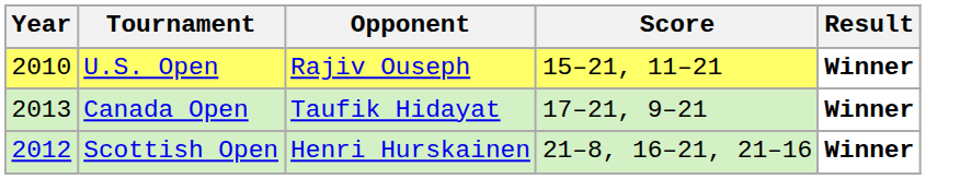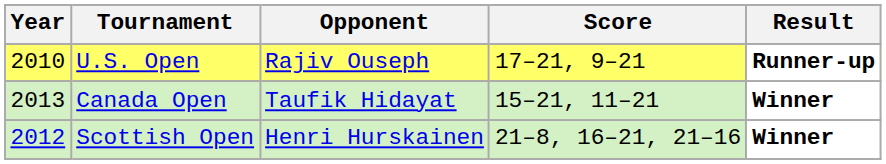U.S. Open | Score: 15–21, 11–21 -> 17–21, 9–21
U.S. Open | Result: Winner -> Runner-up
Canada Open | Score: 17–21, 9–21 -> 15–21, 11–21
